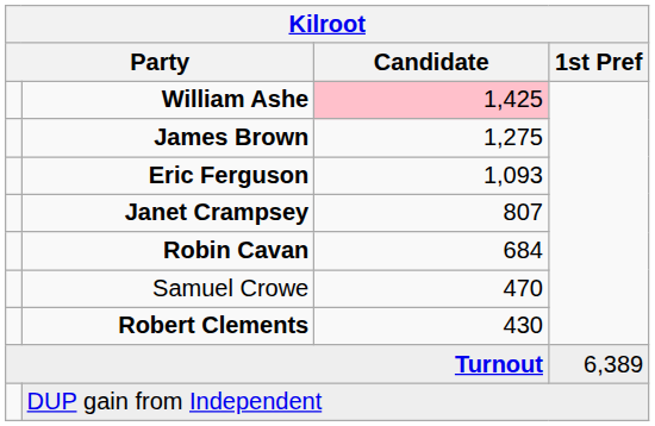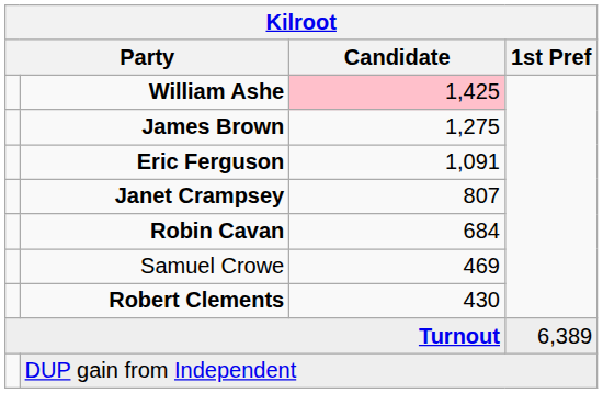Eric Ferguson | Candidate: 1,093 -> 1,091
Samuel Crowe | Candidate: 470 -> 469
